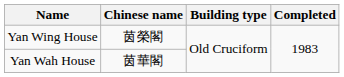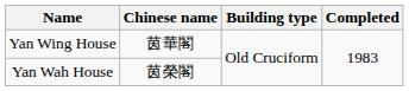Yan Wing House | Chinese name: 茵榮閣 -> 茵華閣
Yan Wah House | Chinese name: 茵華閣 -> 茵榮閣
